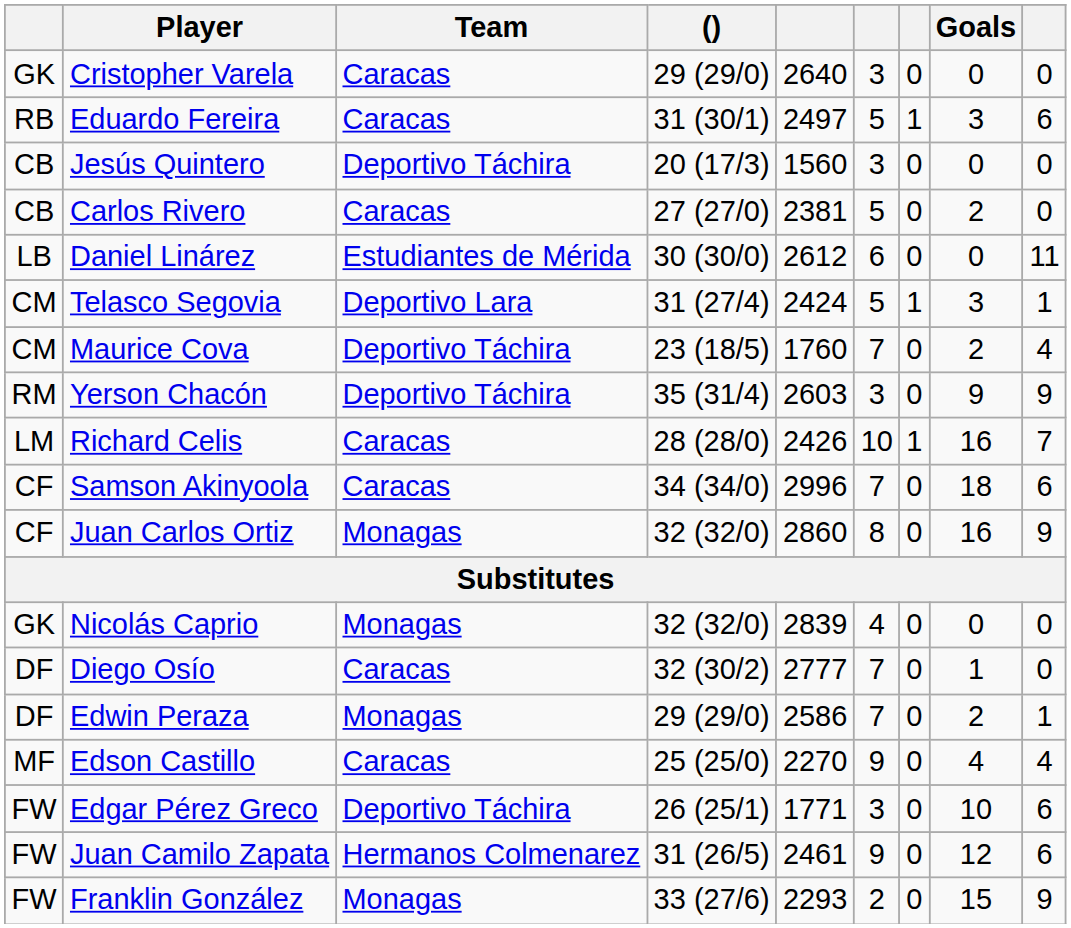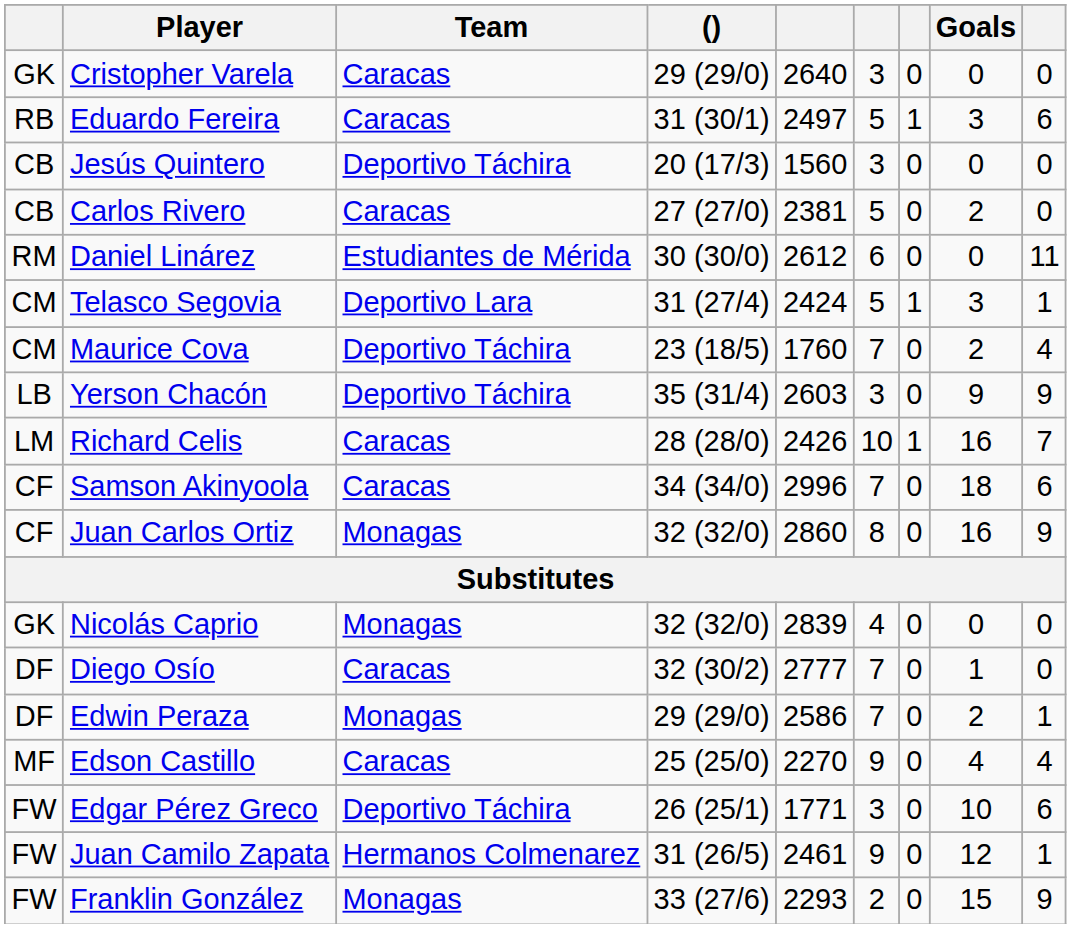Daniel Linárez | column 1: LB -> RM
Yerson Chacón | column 1: RM -> LB
Juan Camilo Zapata | column 9: 6 -> 1
